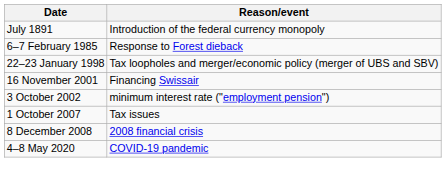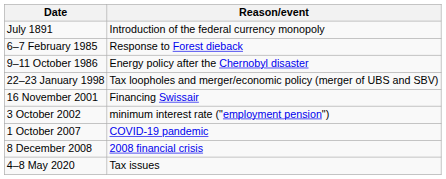+ row: 9–11 October 1986 | Energy policy after the Chernobyl disaster
1 October 2007 | Reason/event: Tax issues -> COVID-19 pandemic
4–8 May 2020 | Reason/event: COVID-19 pandemic -> Tax issues
